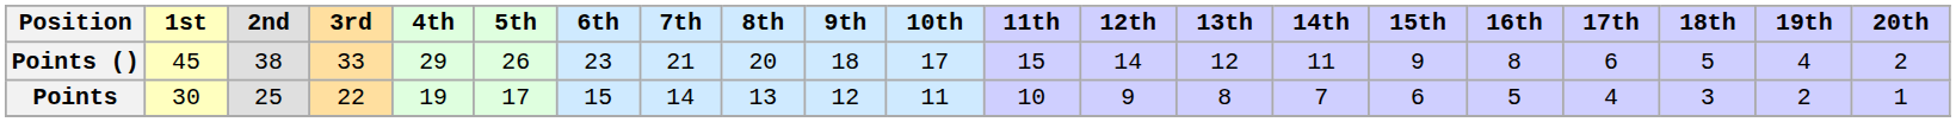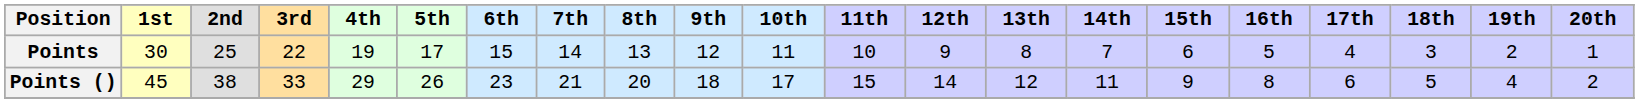rows swapped: Points <-> Points ()
